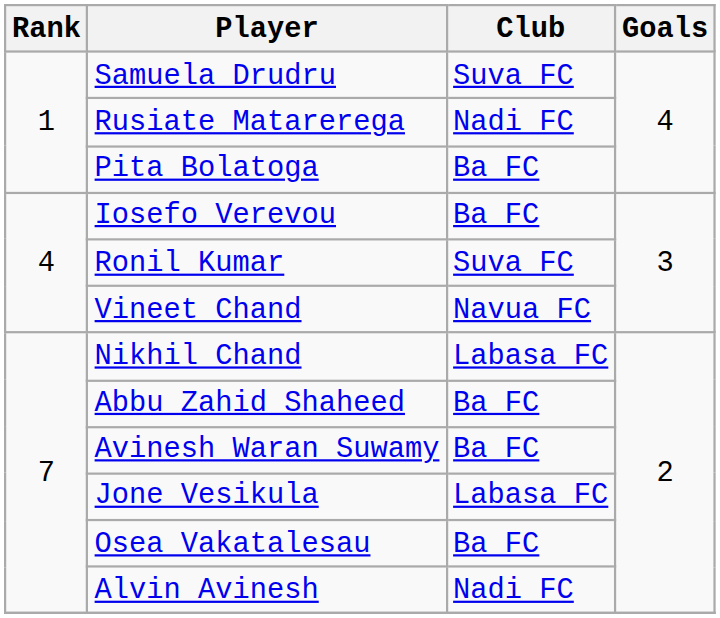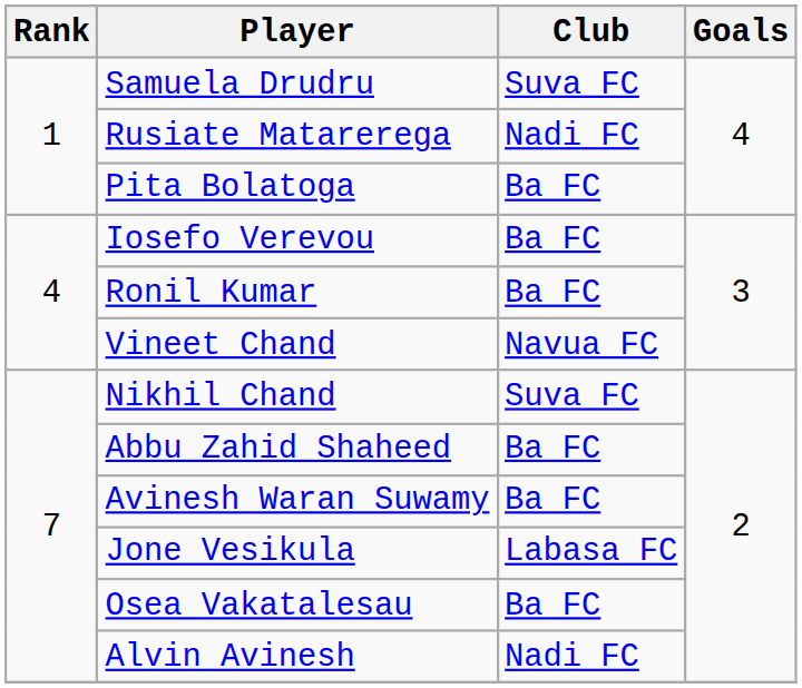Ronil Kumar | Club: Suva FC -> Ba FC
Nikhil Chand | Club: Labasa FC -> Suva FC
